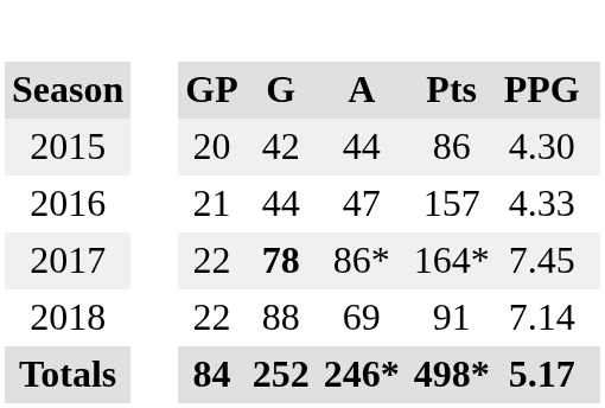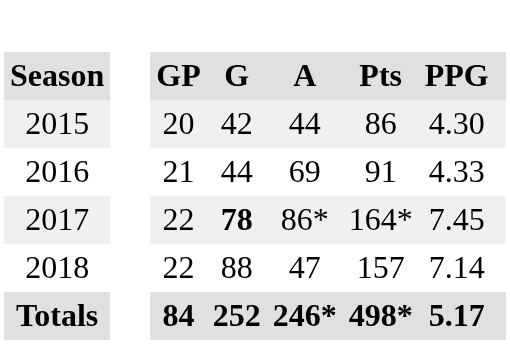2016 | A: 47 -> 69
2016 | Pts: 157 -> 91
2018 | A: 69 -> 47
2018 | Pts: 91 -> 157
